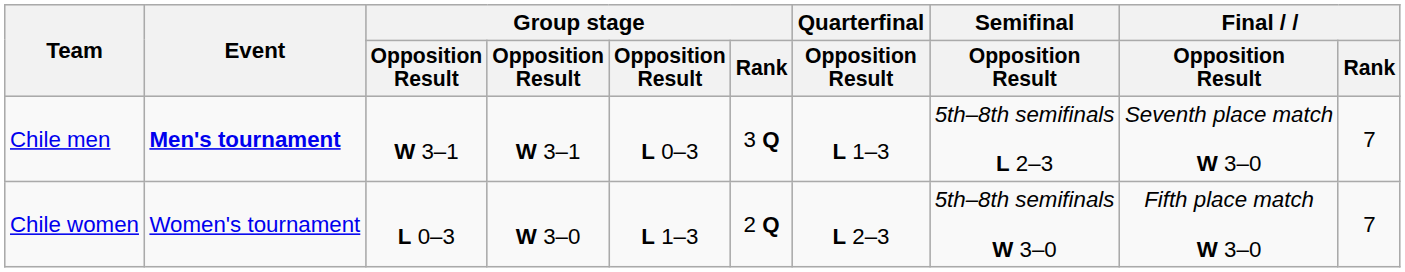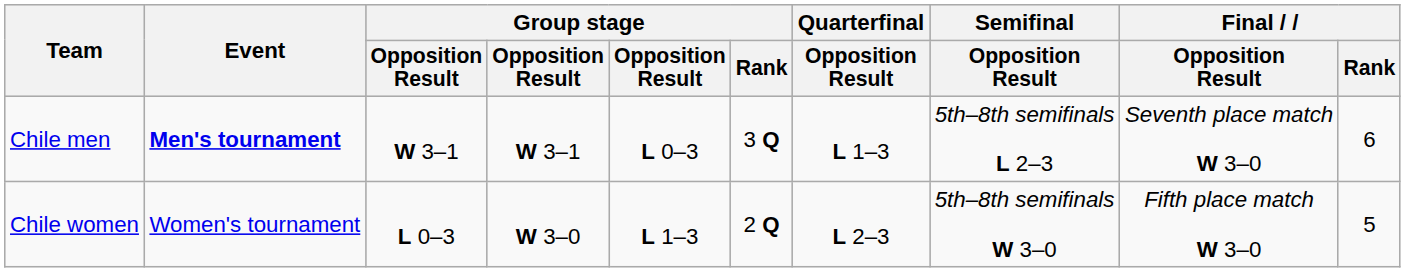Chile men | Final / Rank: 7 -> 6
Chile women | Final / Rank: 7 -> 5
